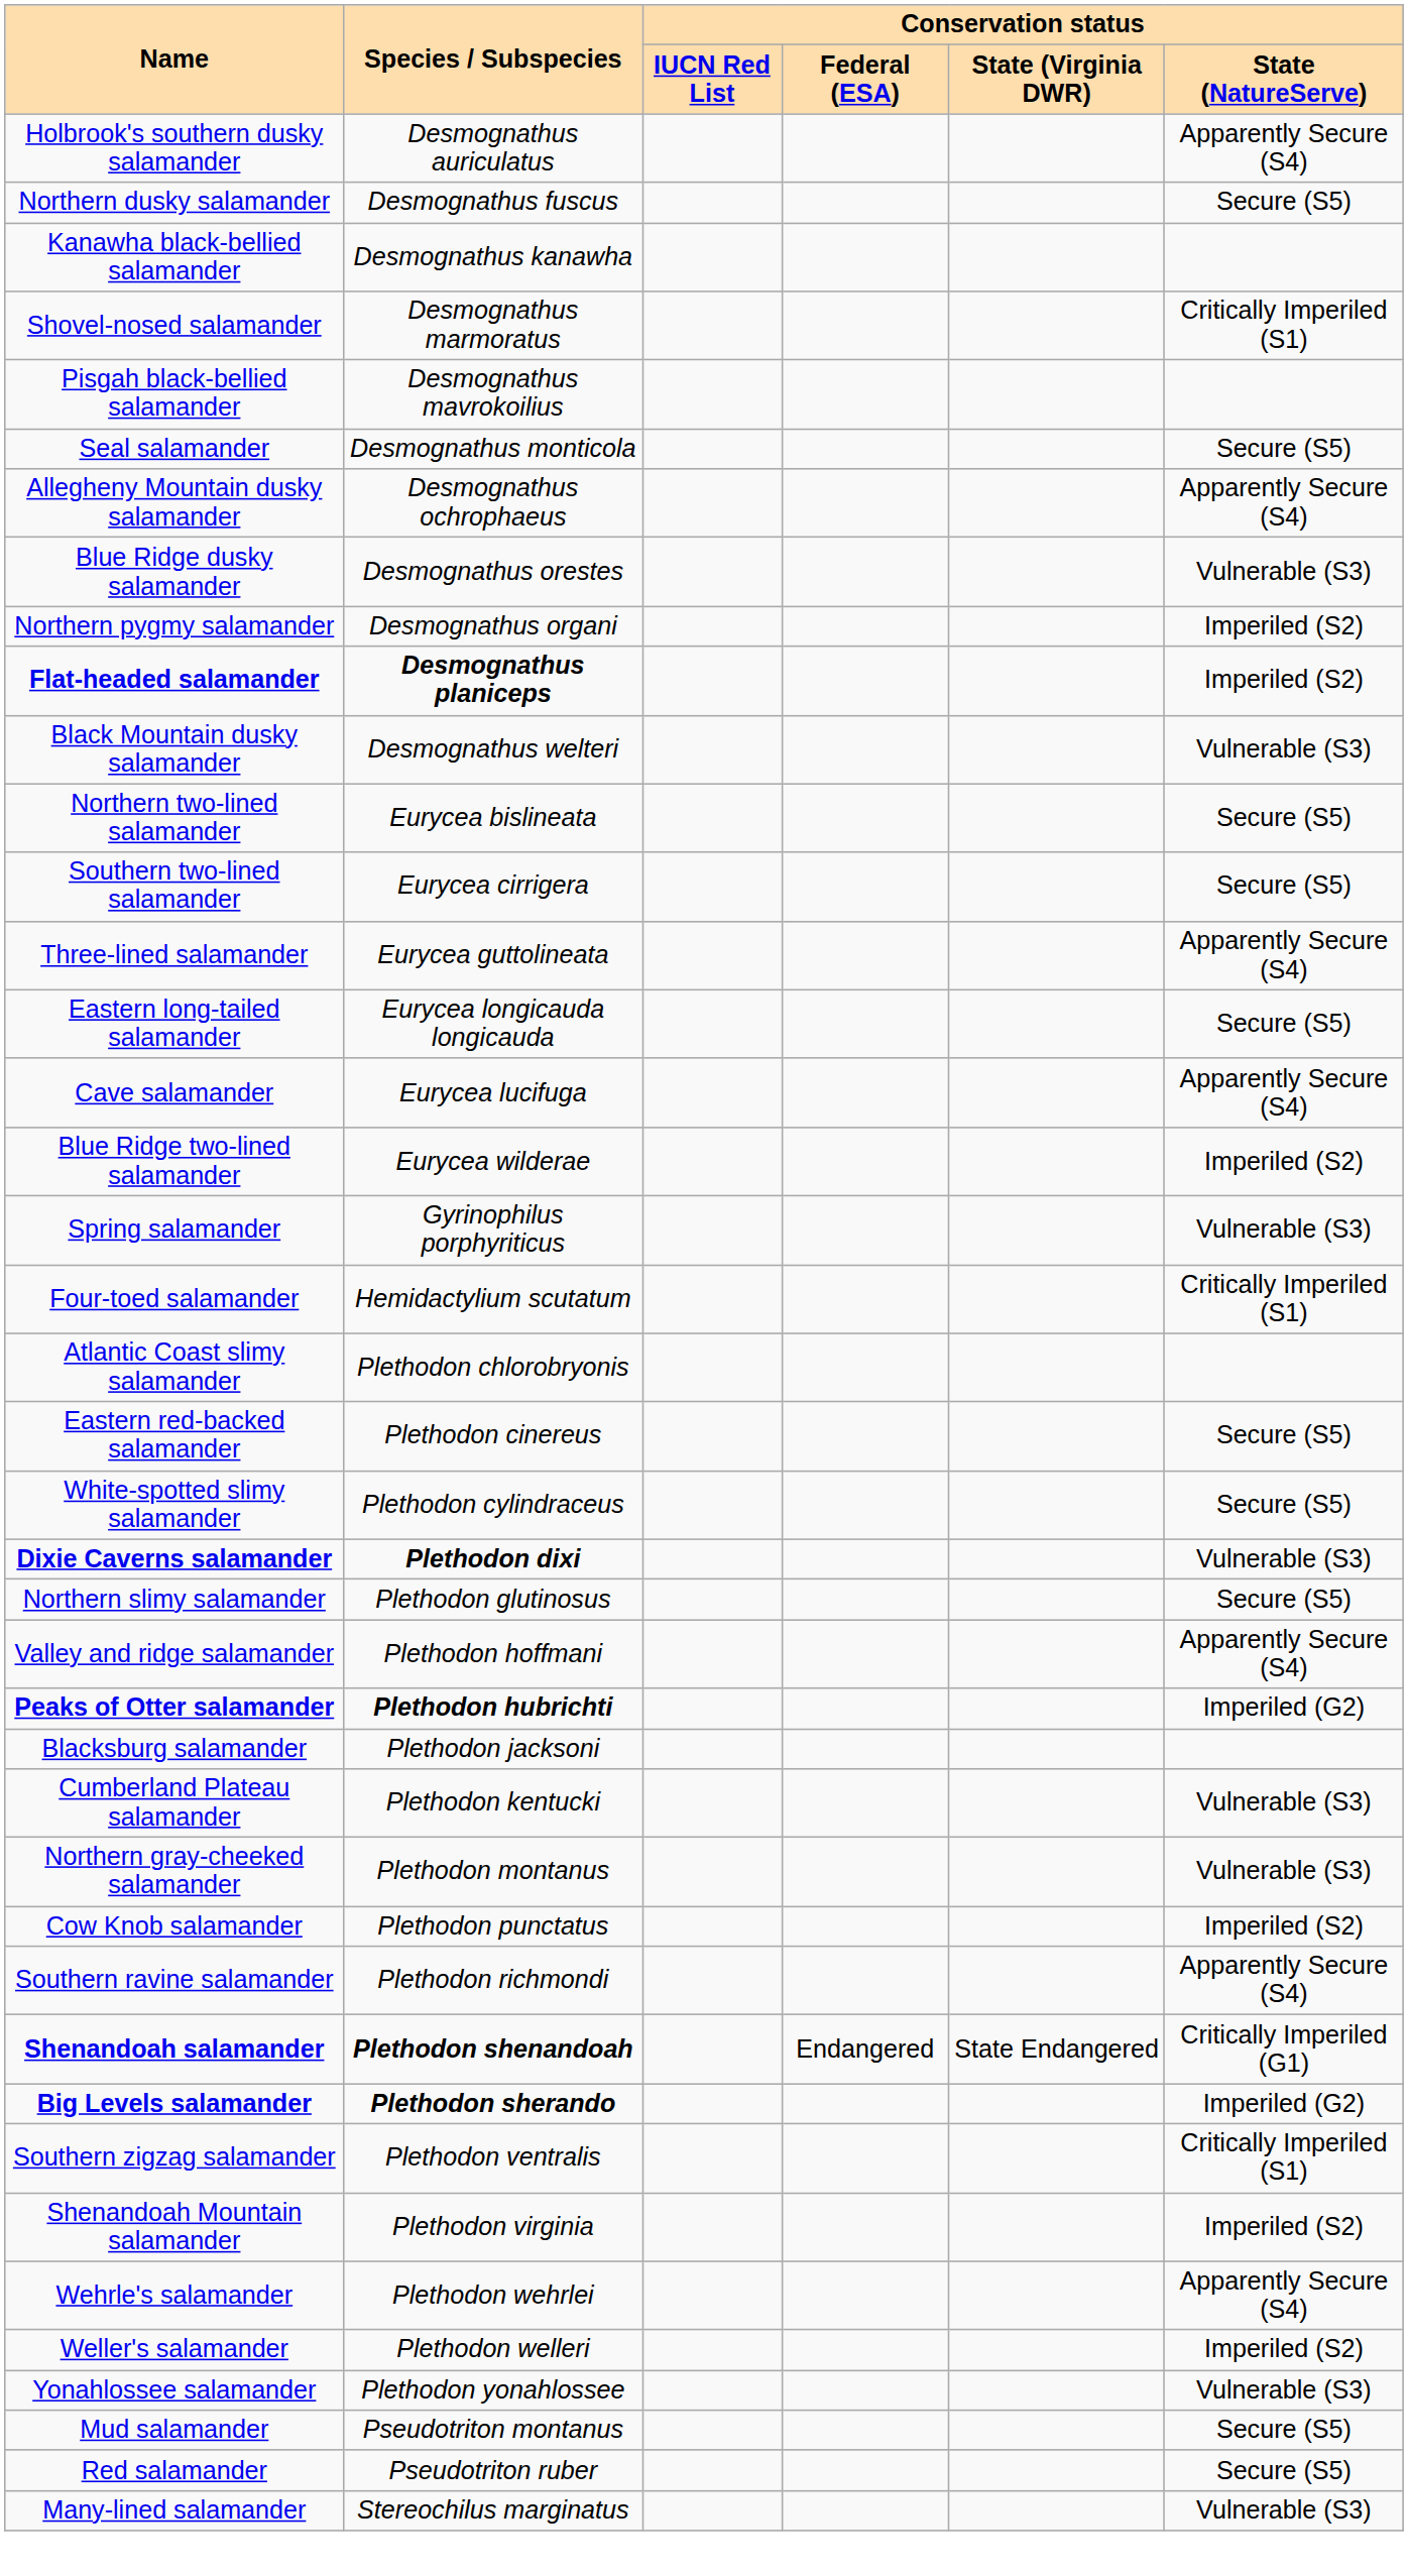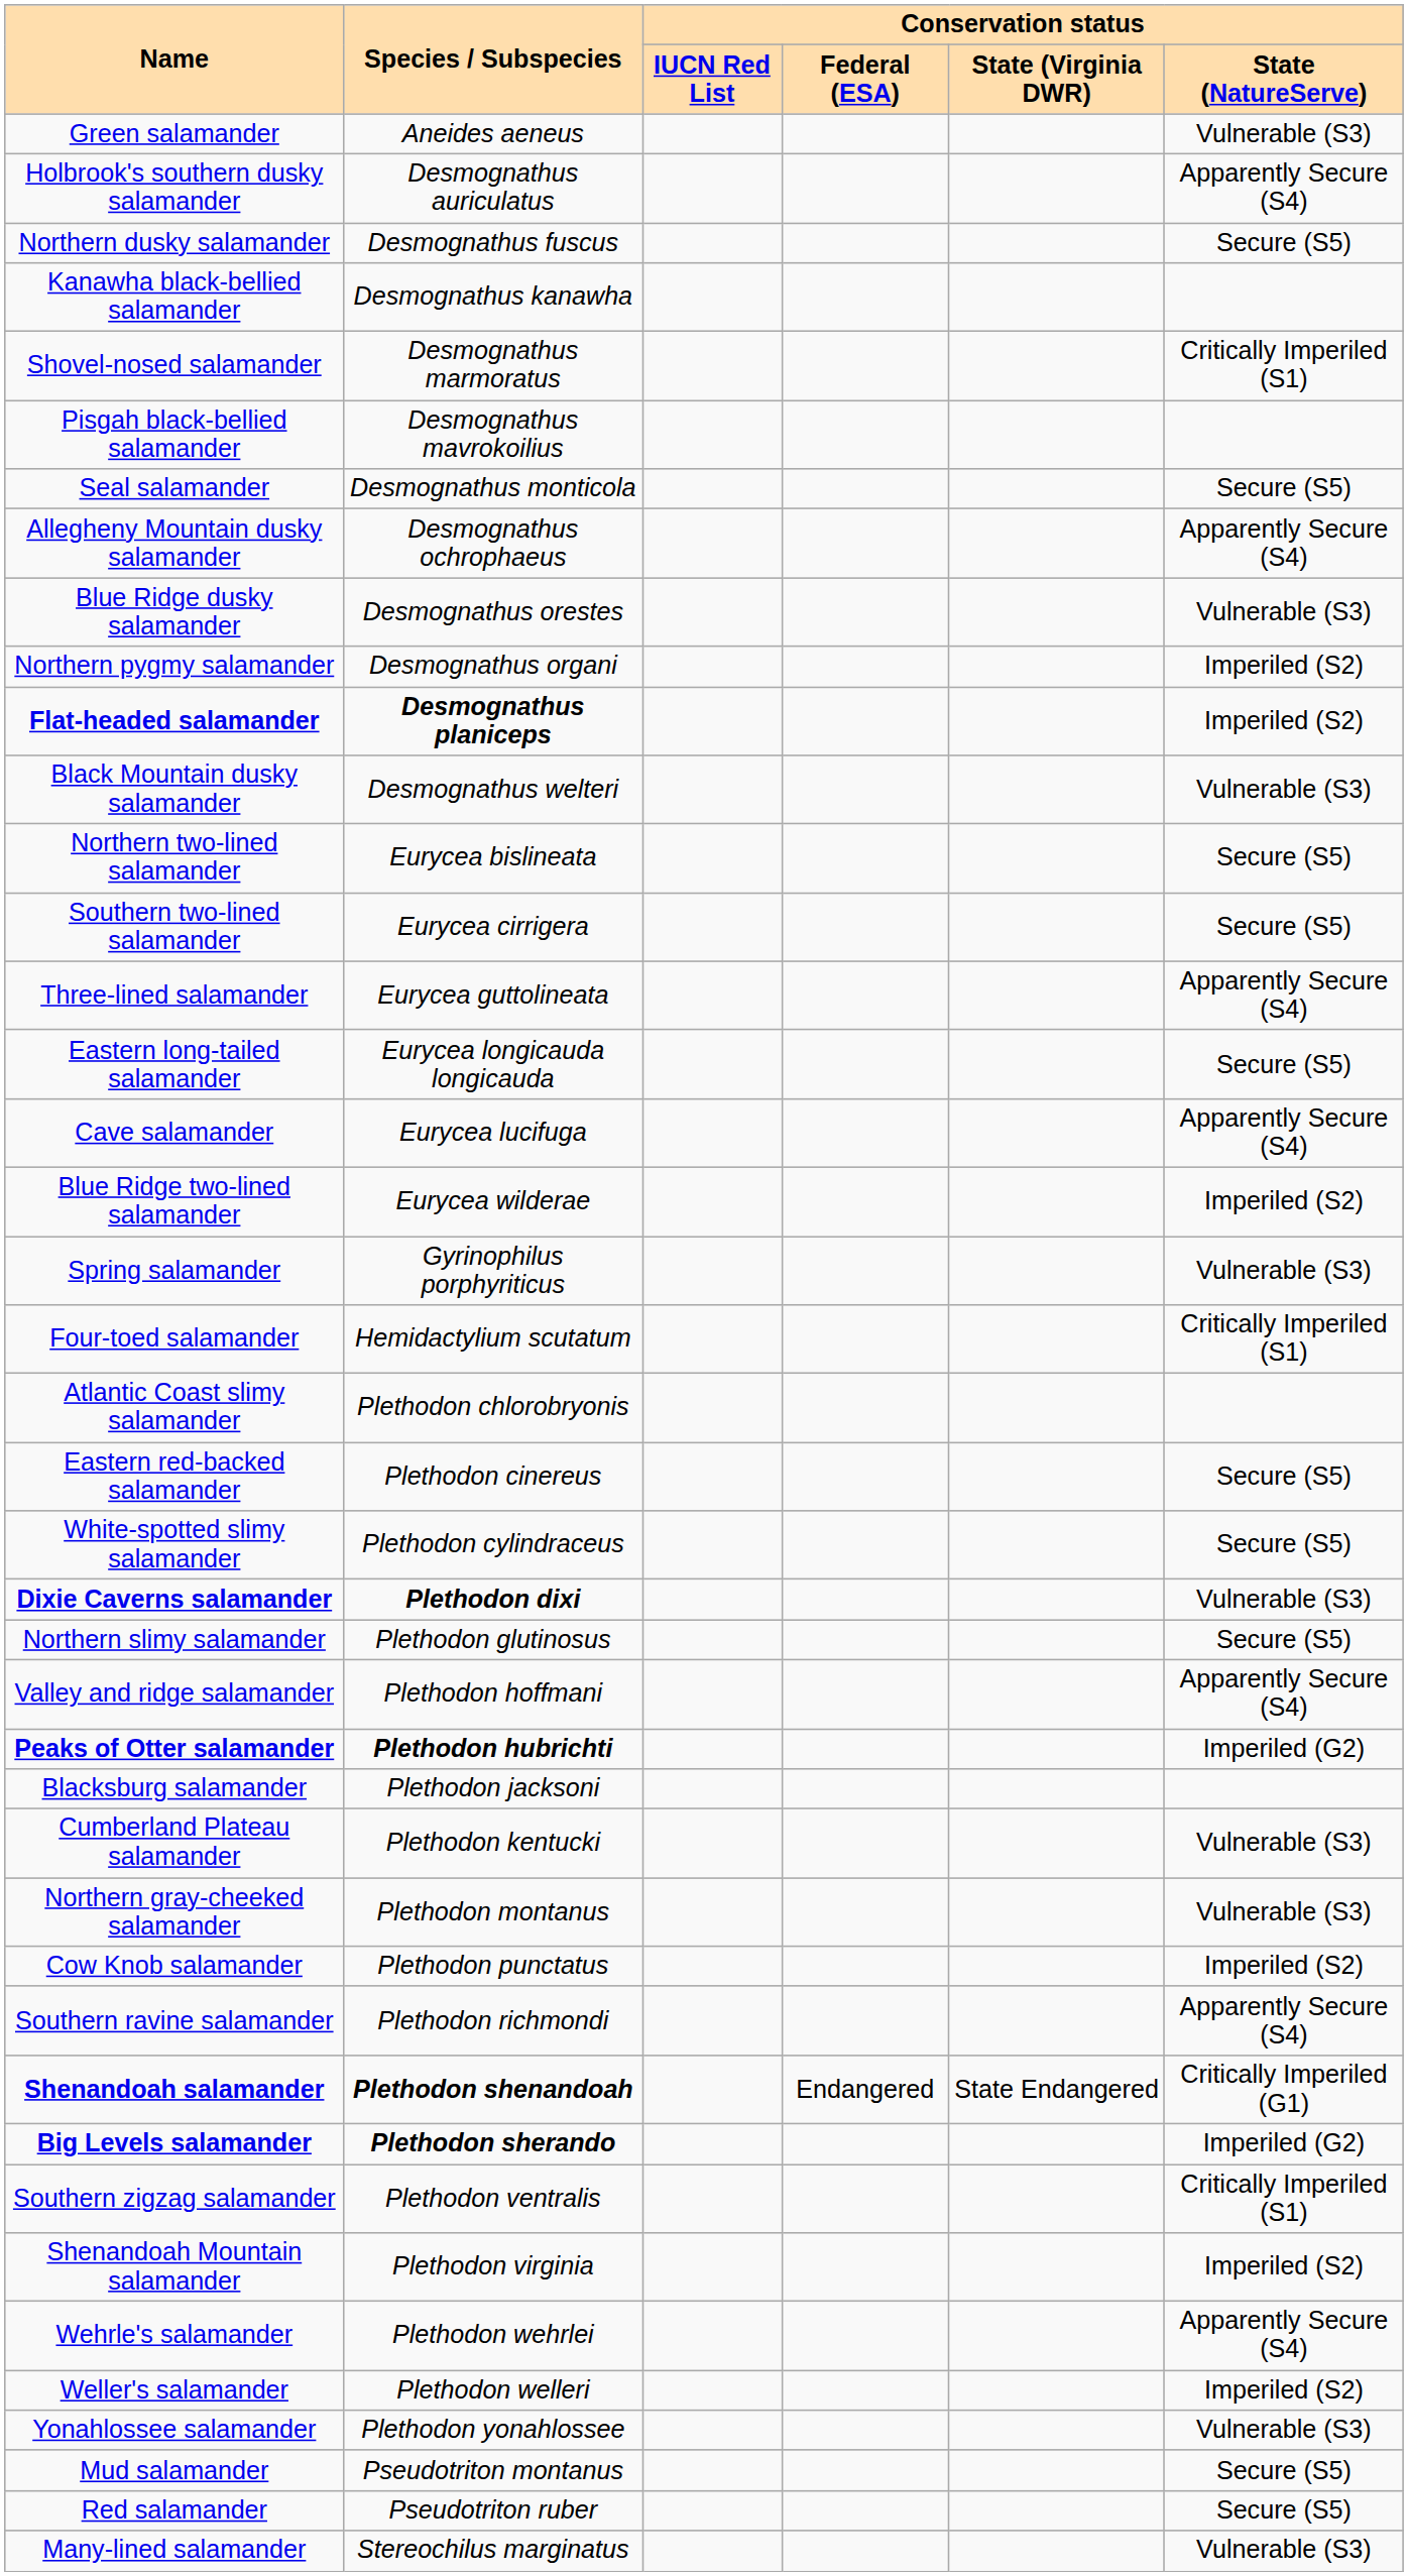+ row: Green salamander | Aneides aeneus | Vulnerable (S3)
